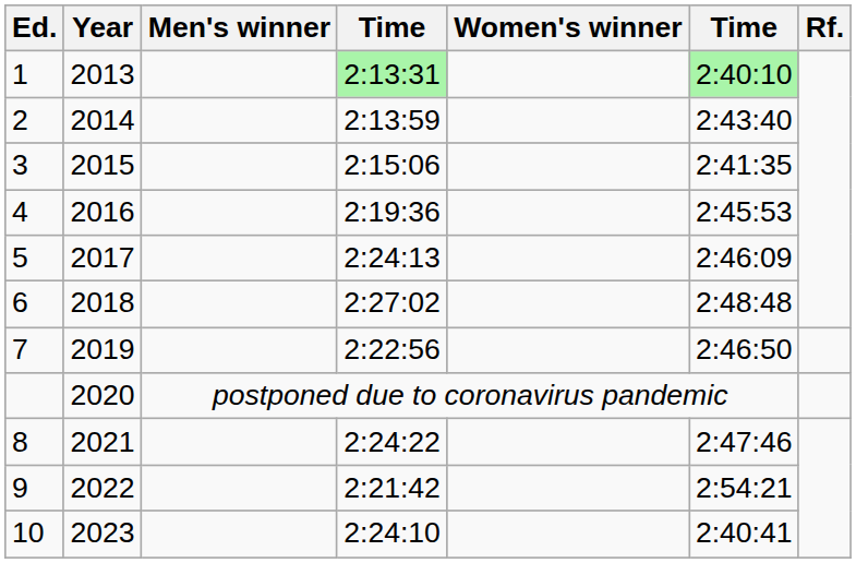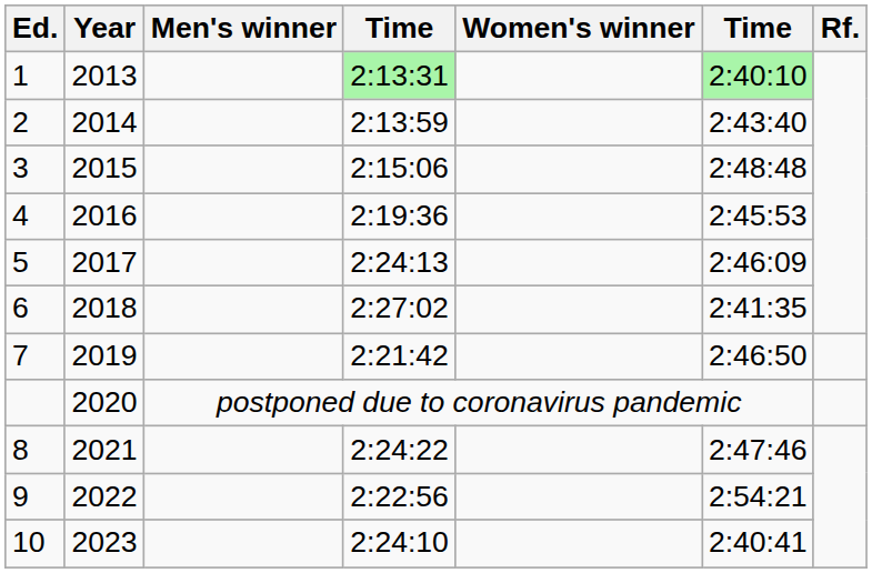3 | column 6: 2:41:35 -> 2:48:48
6 | column 6: 2:48:48 -> 2:41:35
7 | column 4: 2:22:56 -> 2:21:42
9 | column 4: 2:21:42 -> 2:22:56
